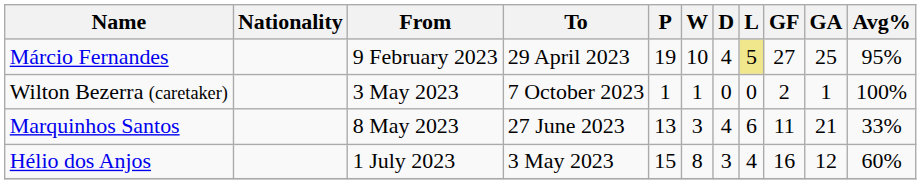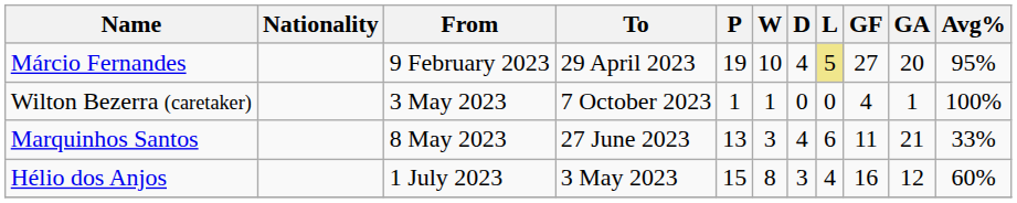Márcio Fernandes | GA: 25 -> 20
Wilton Bezerra (caretaker) | GF: 2 -> 4
